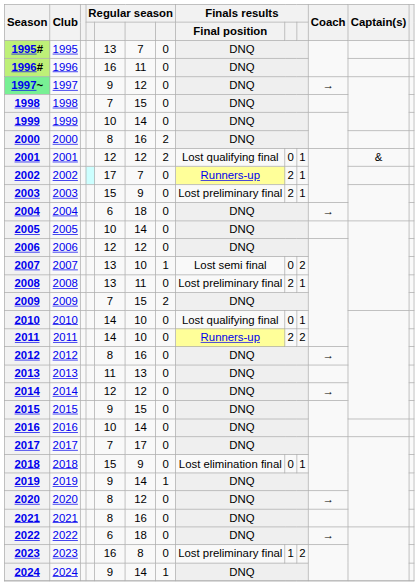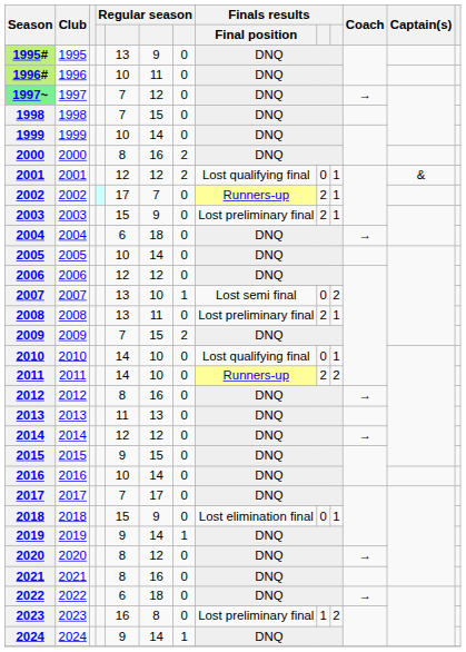1995# | column 6: 7 -> 9
1996# | column 5: 16 -> 10
1997~ | column 5: 9 -> 7
